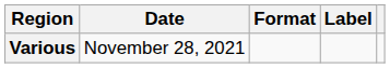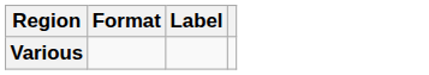- column: Date | November 28, 2021
